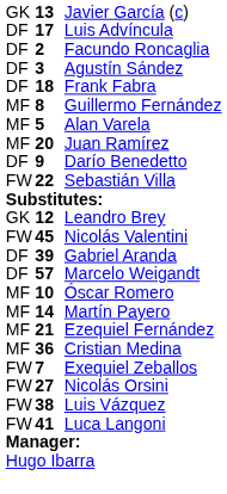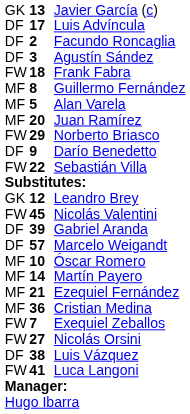Frank Fabra | column 1: DF -> FW
+ row: FW | 29 | Norberto Briasco
Luis Vázquez | column 1: FW -> DF
